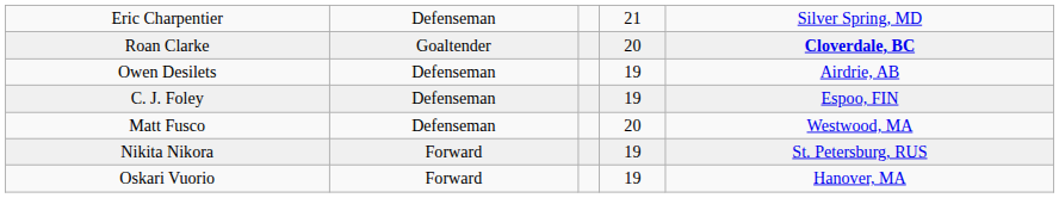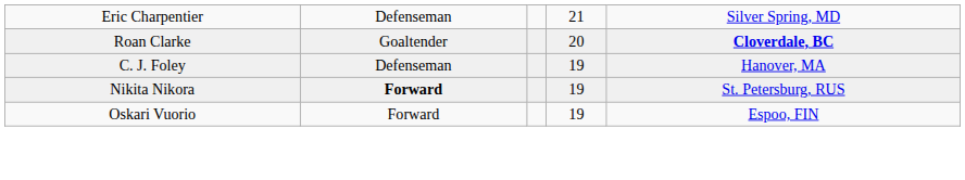- row: Owen Desilets | Defenseman | 19 | Airdrie, AB
C. J. Foley | column 5: Espoo, FIN -> Hanover, MA
- row: Matt Fusco | Defenseman | 20 | Westwood, MA
Nikita Nikora | column 2: normal -> bold
Oskari Vuorio | column 5: Hanover, MA -> Espoo, FIN
